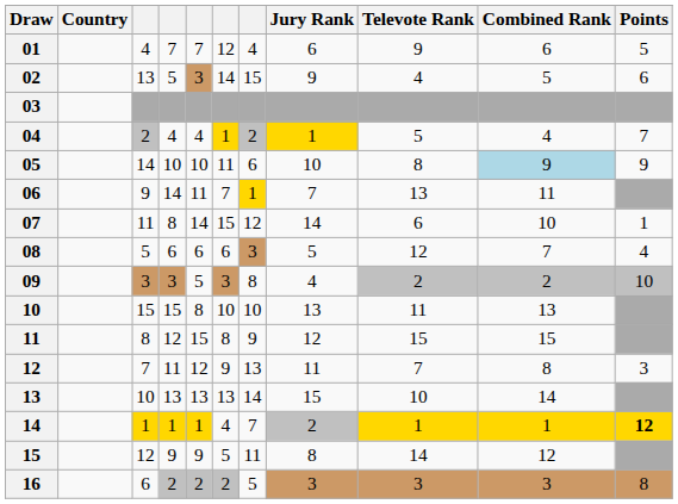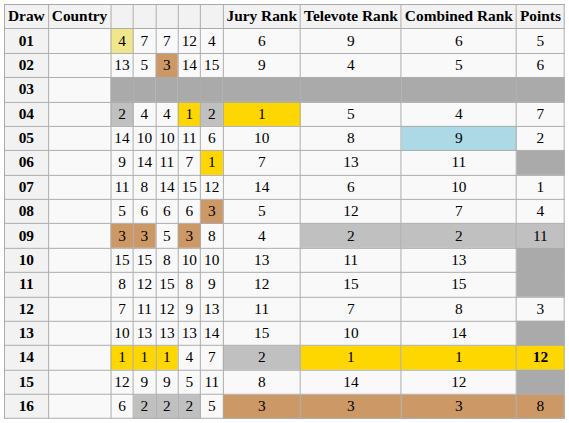01 | column 3: no background -> khaki background
05 | Points: 9 -> 2
09 | Points: 10 -> 11
